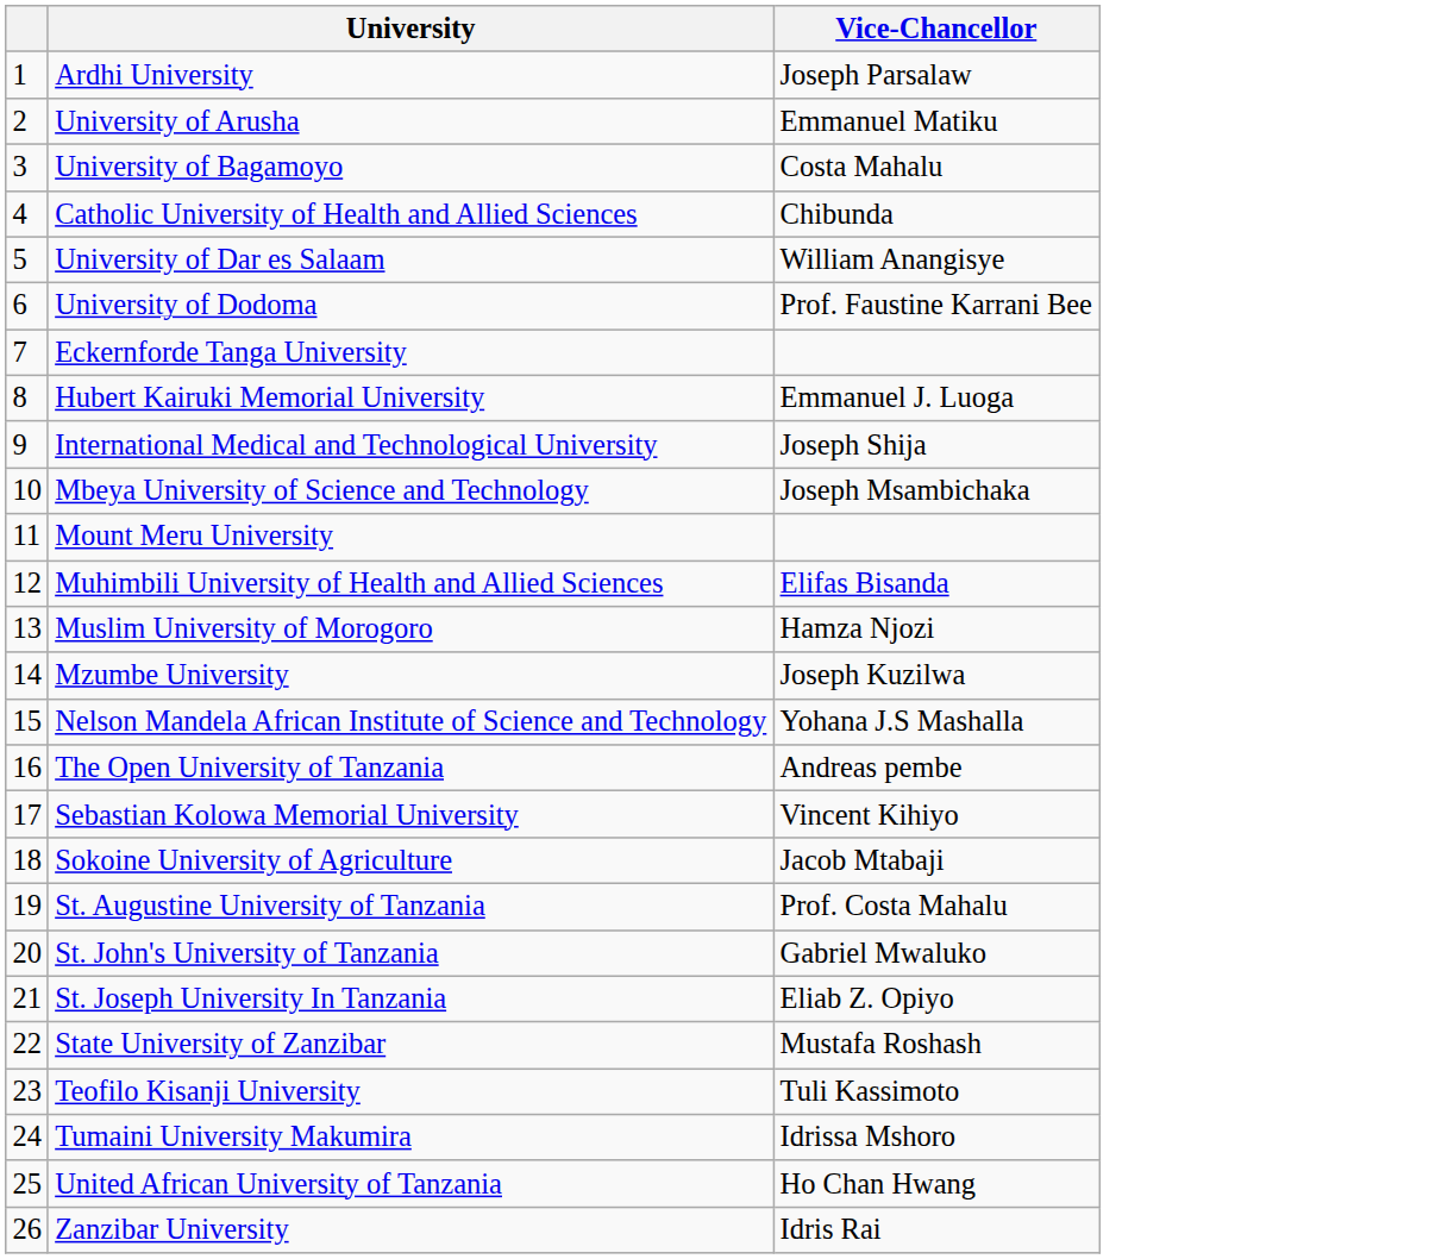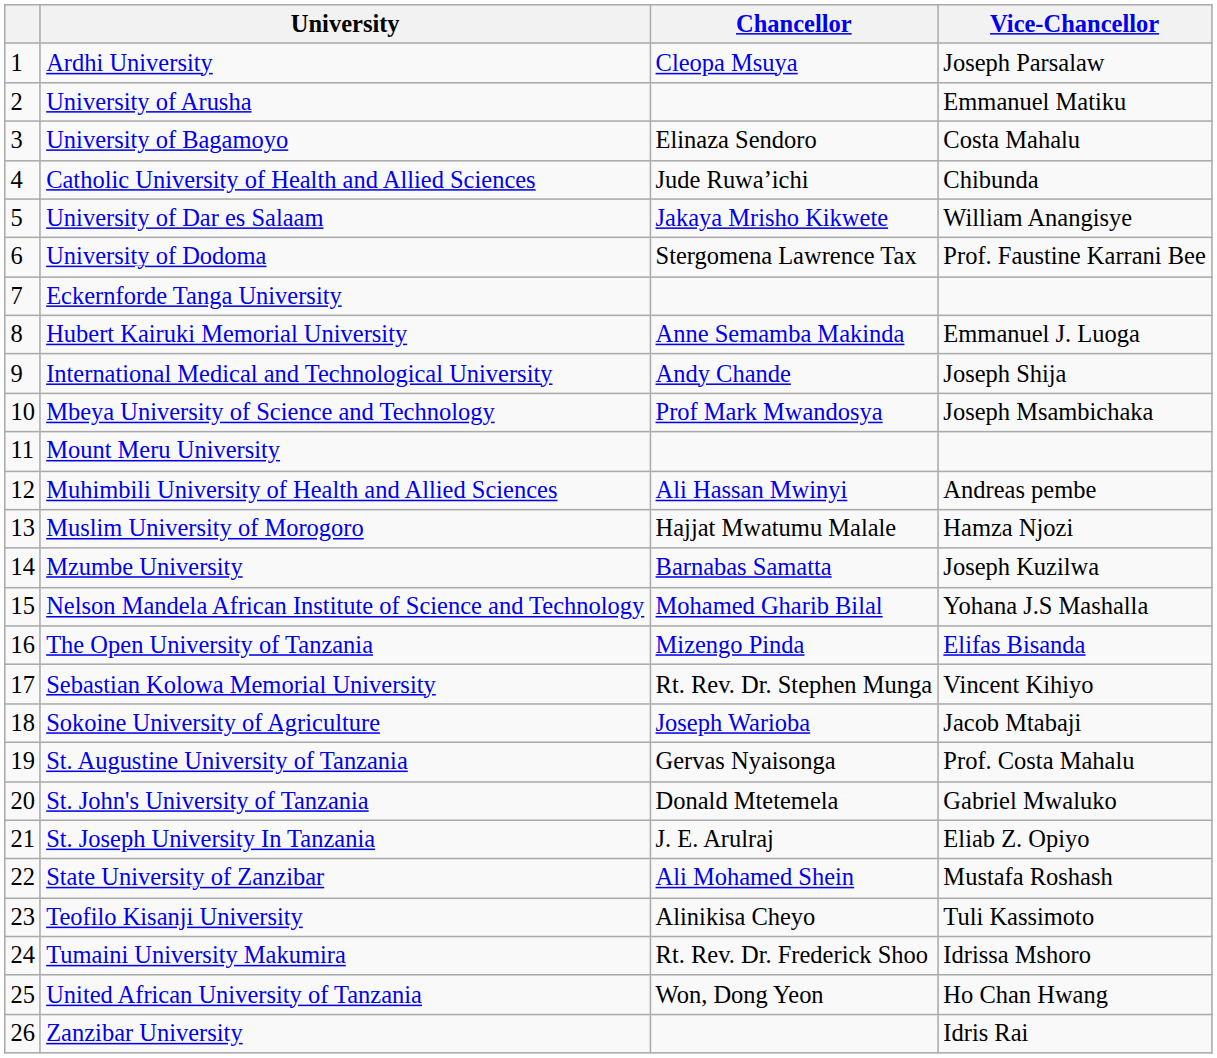+ column: Chancellor | Cleopa Msuya | Elinaza Sendoro | Jude Ruwa’ichi | Jakaya Mrisho Kikwete | Stergomena Lawrence Tax | Anne Semamba Makinda | Andy Chande | Prof Mark Mwandosya | Ali Hassan Mwinyi | Hajjat Mwatumu Malale | Barnabas Samatta | Mohamed Gharib Bilal | Mizengo Pinda | Rt. Rev. Dr. Stephen Munga | Joseph Warioba | Gervas Nyaisonga | Donald Mtetemela | J. E. Arulraj | Ali Mohamed Shein | Alinikisa Cheyo | Rt. Rev. Dr. Frederick Shoo | Won, Dong Yeon
Muhimbili University of Health and Allied Sciences | Vice-Chancellor: Elifas Bisanda -> Andreas pembe
The Open University of Tanzania | Vice-Chancellor: Andreas pembe -> Elifas Bisanda
